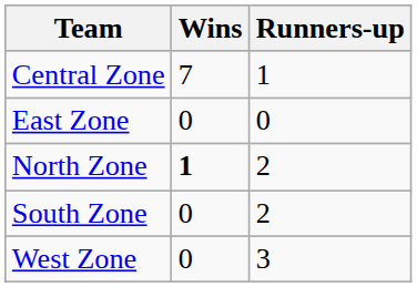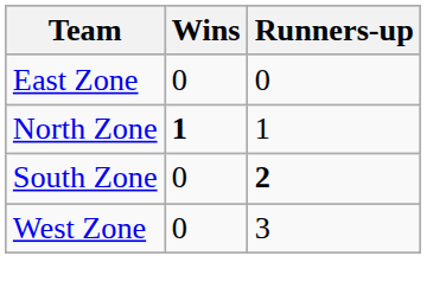- row: Central Zone | 7 | 1
North Zone | Runners-up: 2 -> 1
South Zone | Runners-up: normal -> bold
